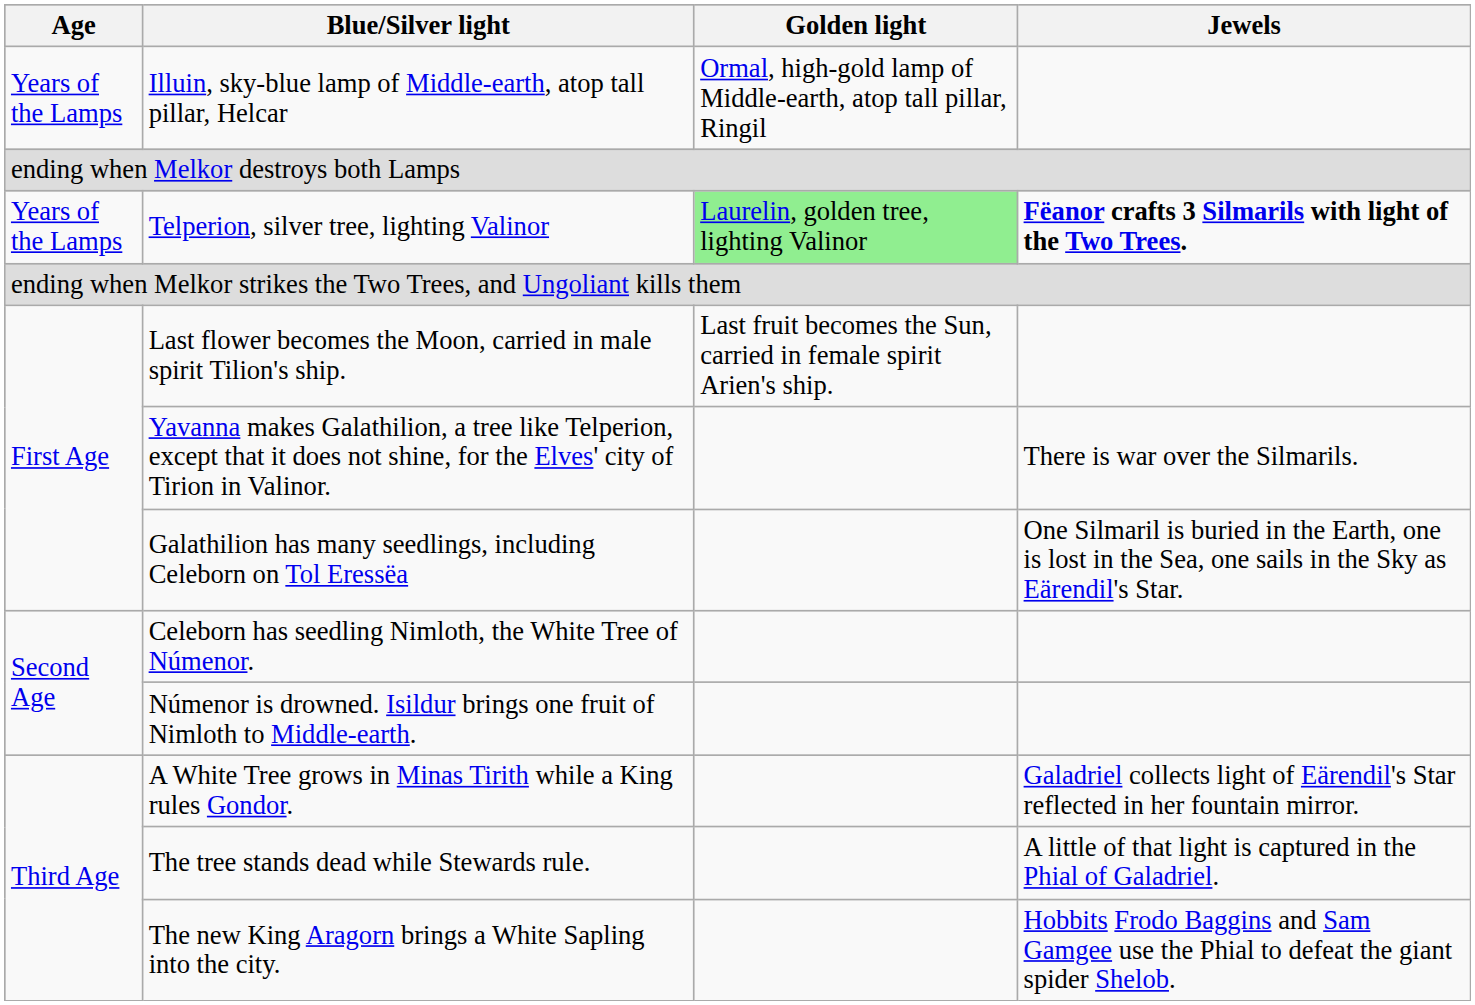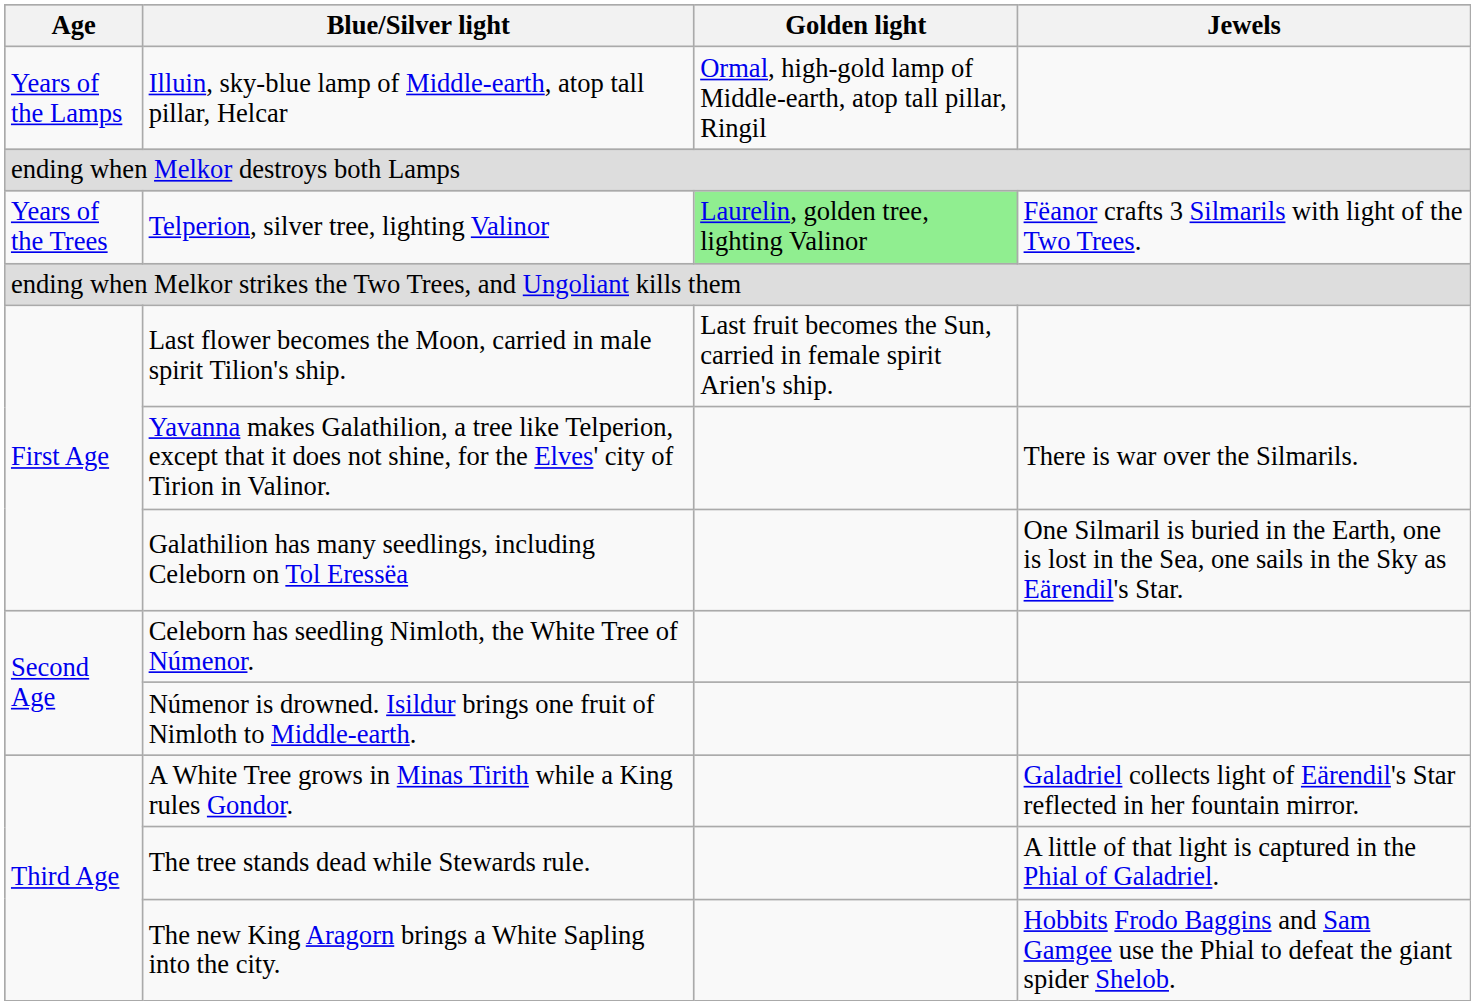Telperion, silver tree, lighting Valinor | Age: Years of the Lamps -> Years of the Trees
Telperion, silver tree, lighting Valinor | Jewels: bold -> normal
